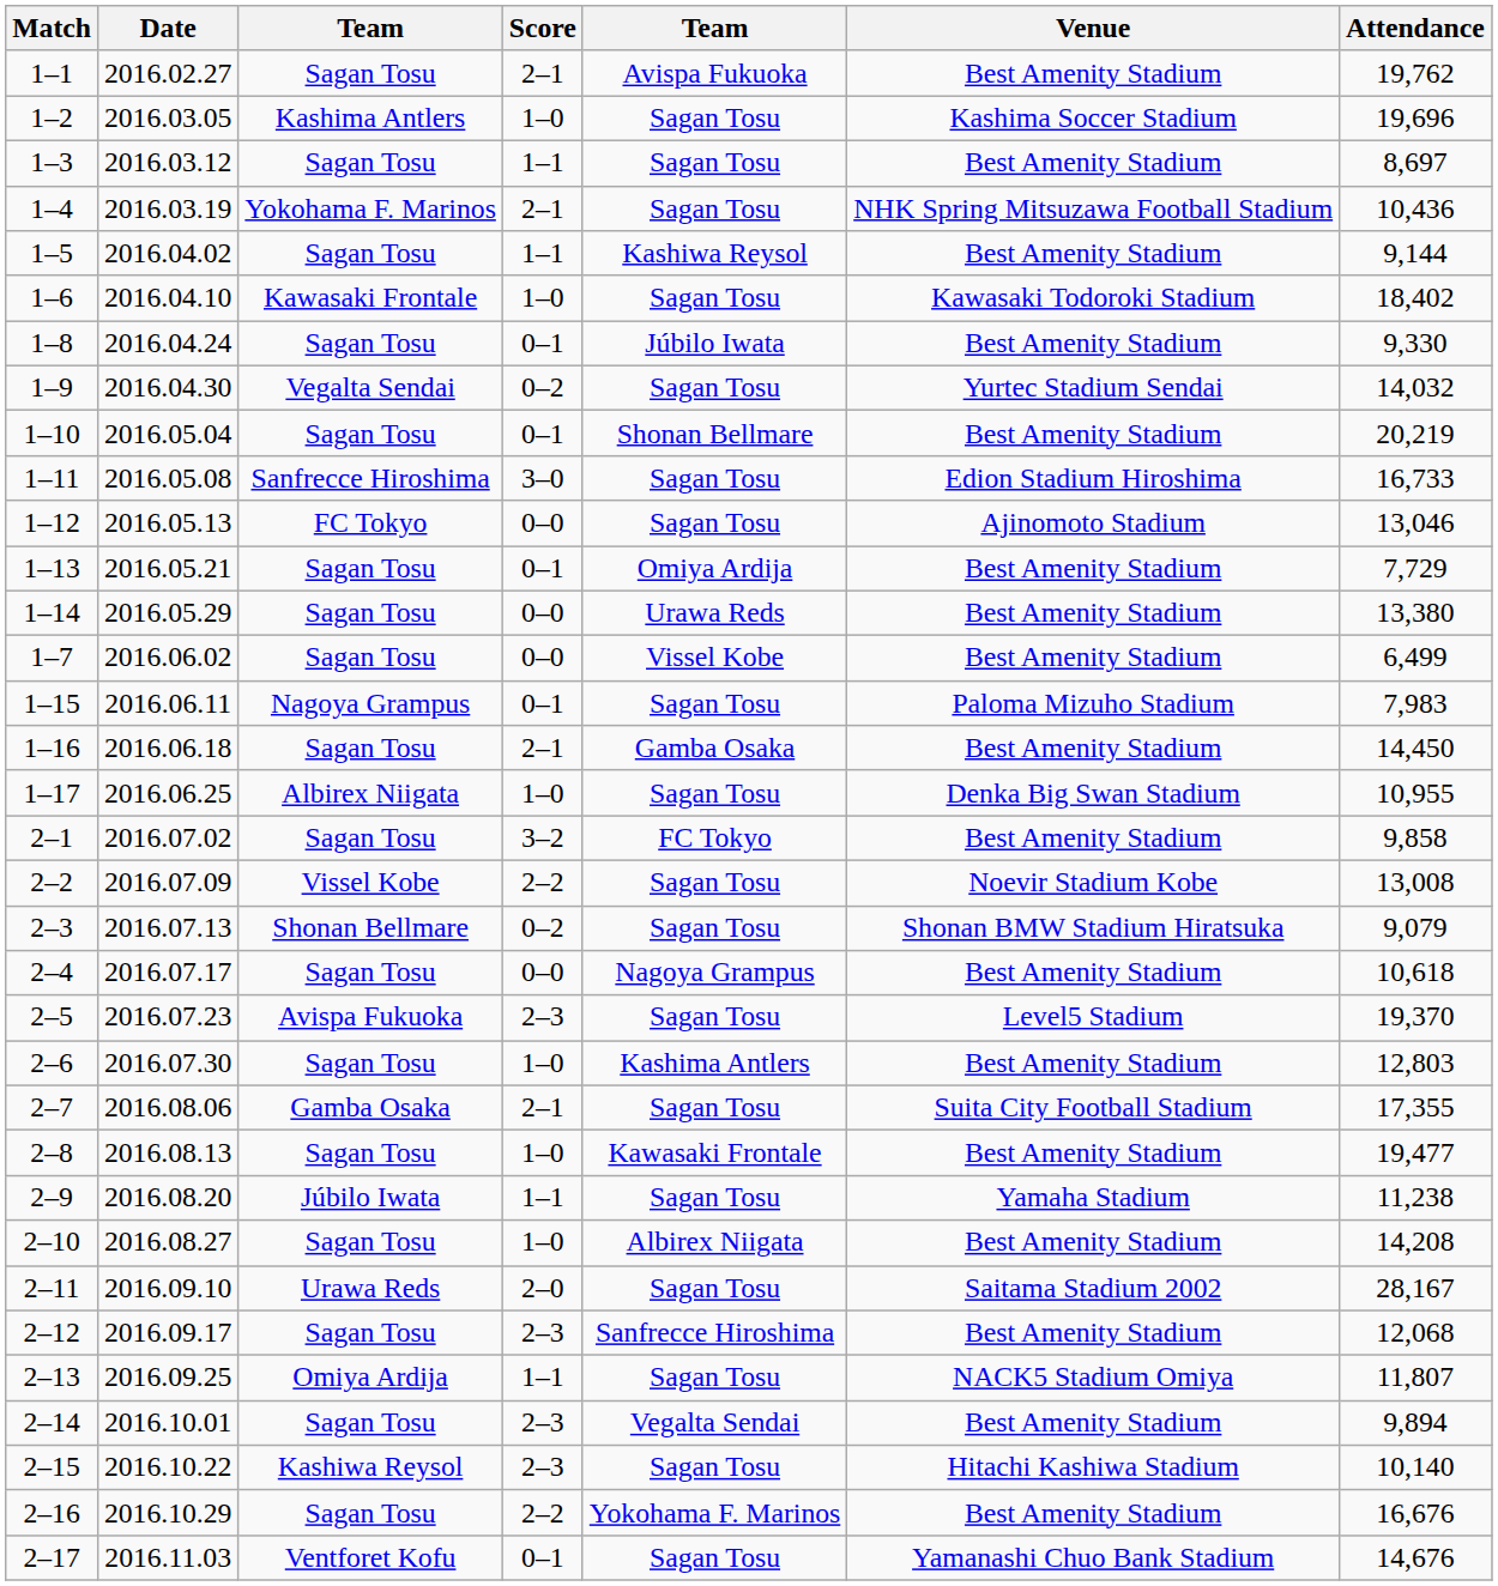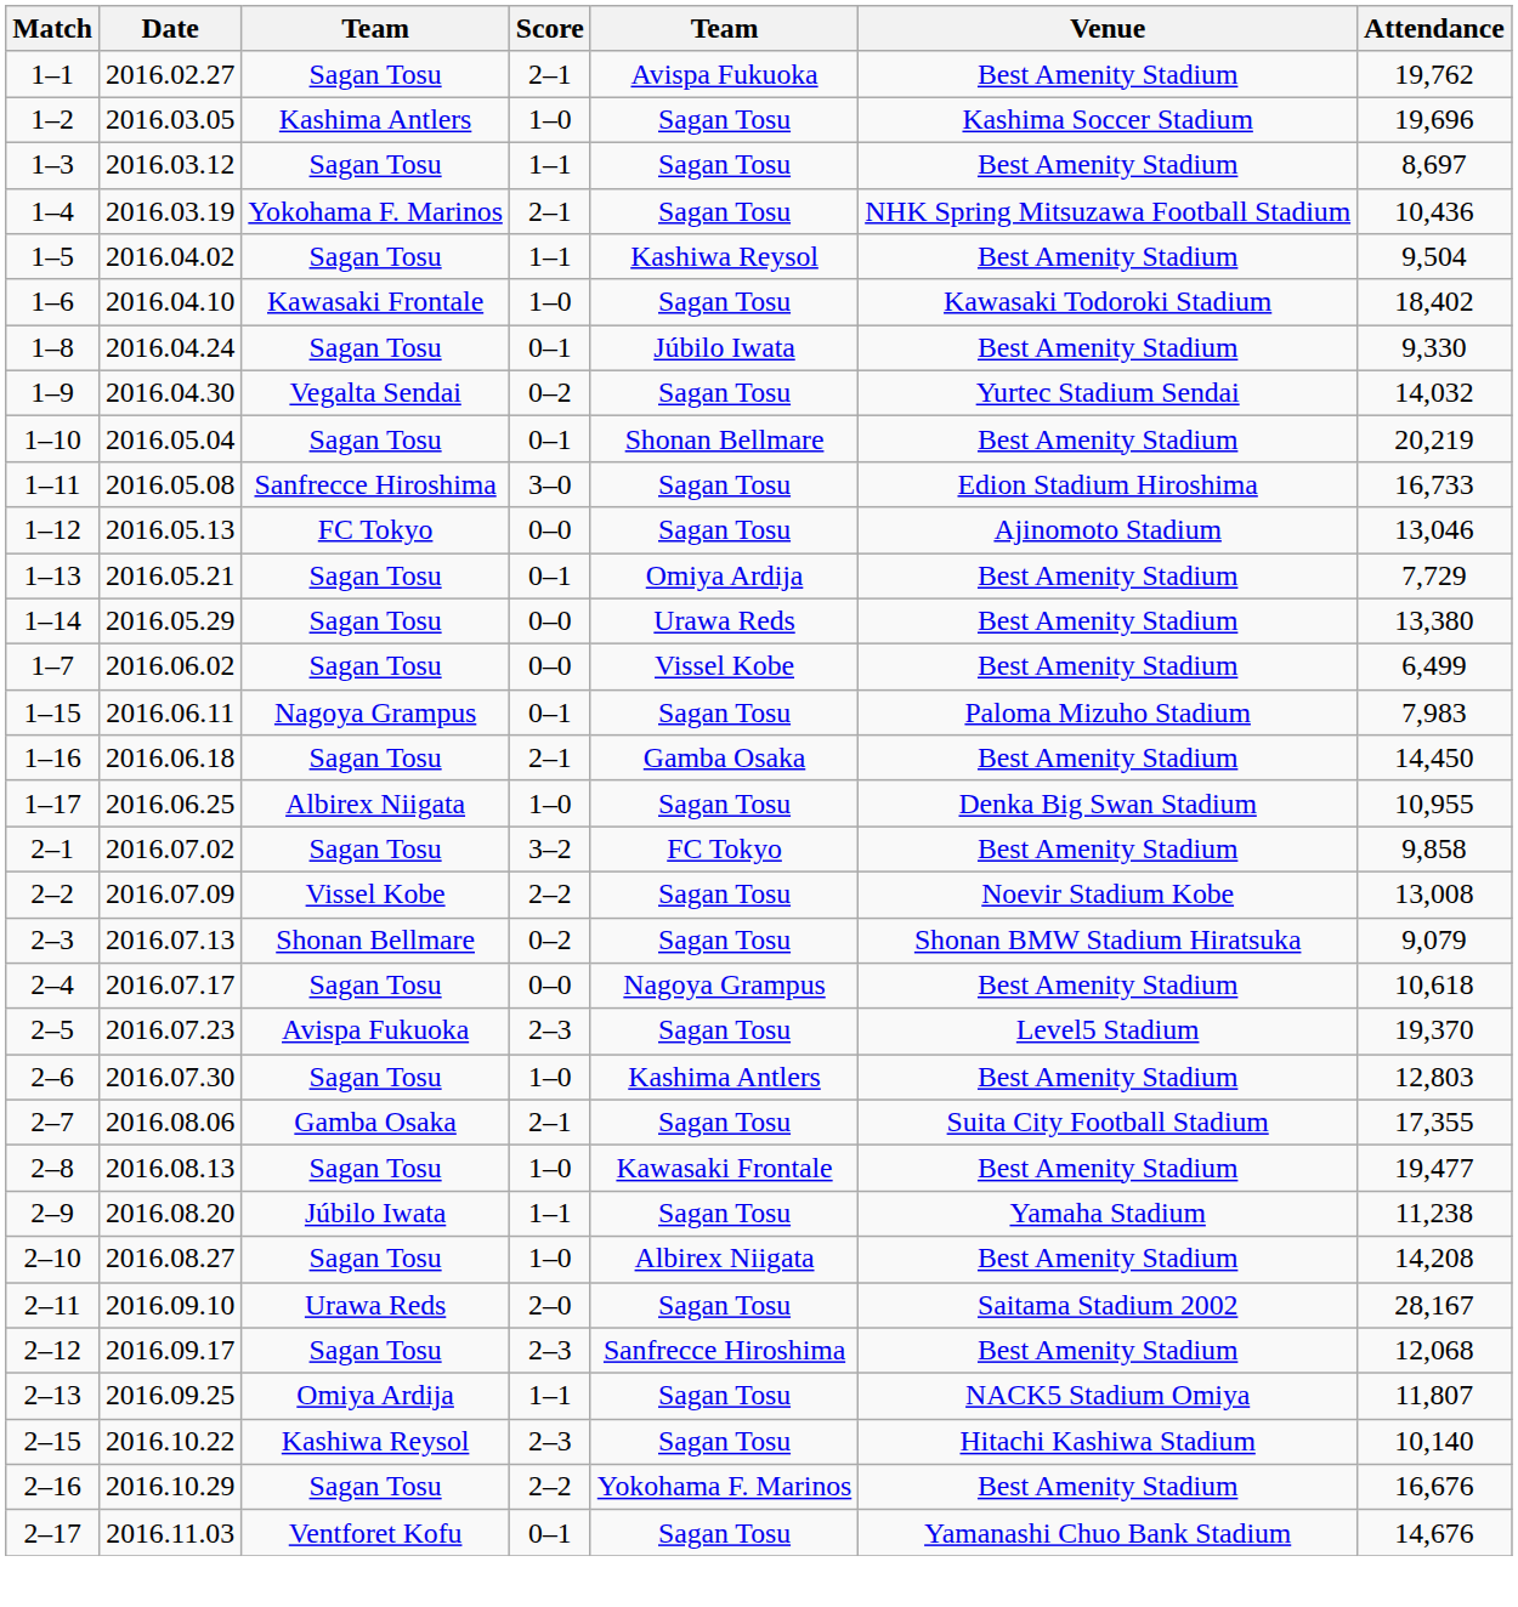1–5 | Attendance: 9,144 -> 9,504
- row: 2–14 | 2016.10.01 | Sagan Tosu | 2–3 | Vegalta Sendai | Best Amenity Stadium | 9,894
